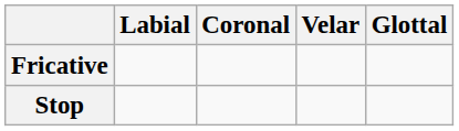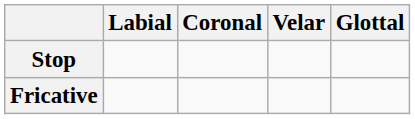rows swapped: Stop <-> Fricative
